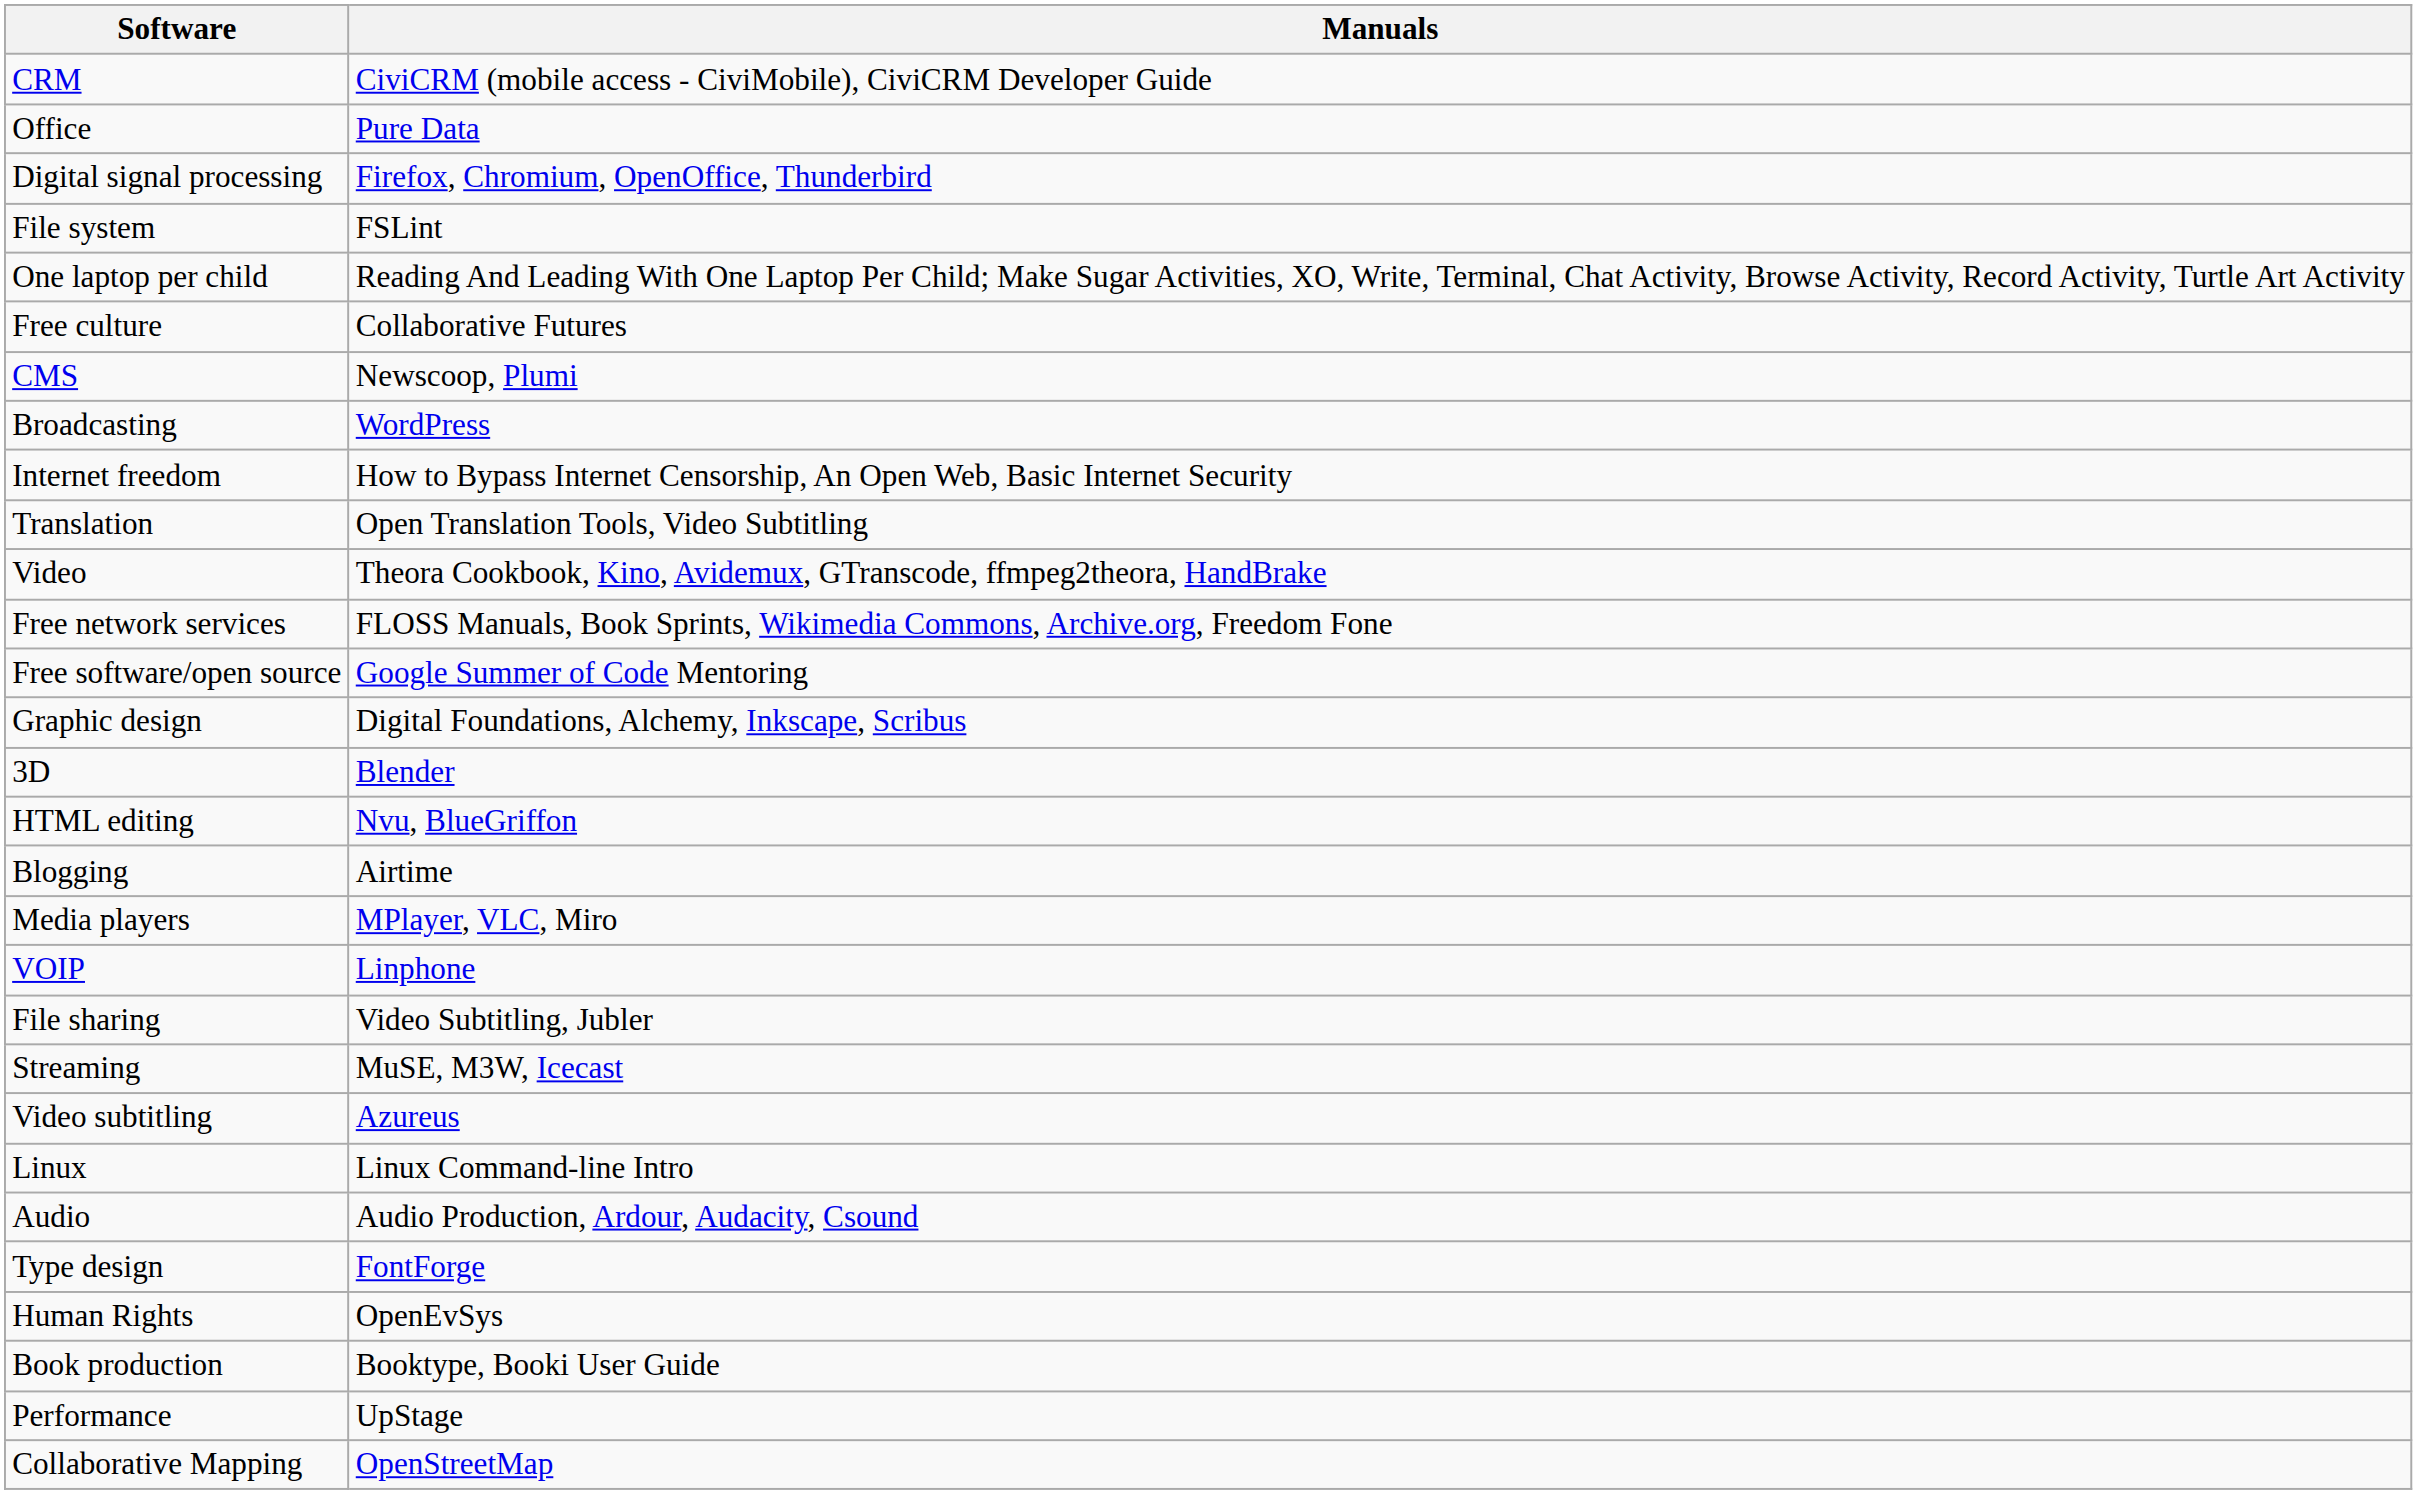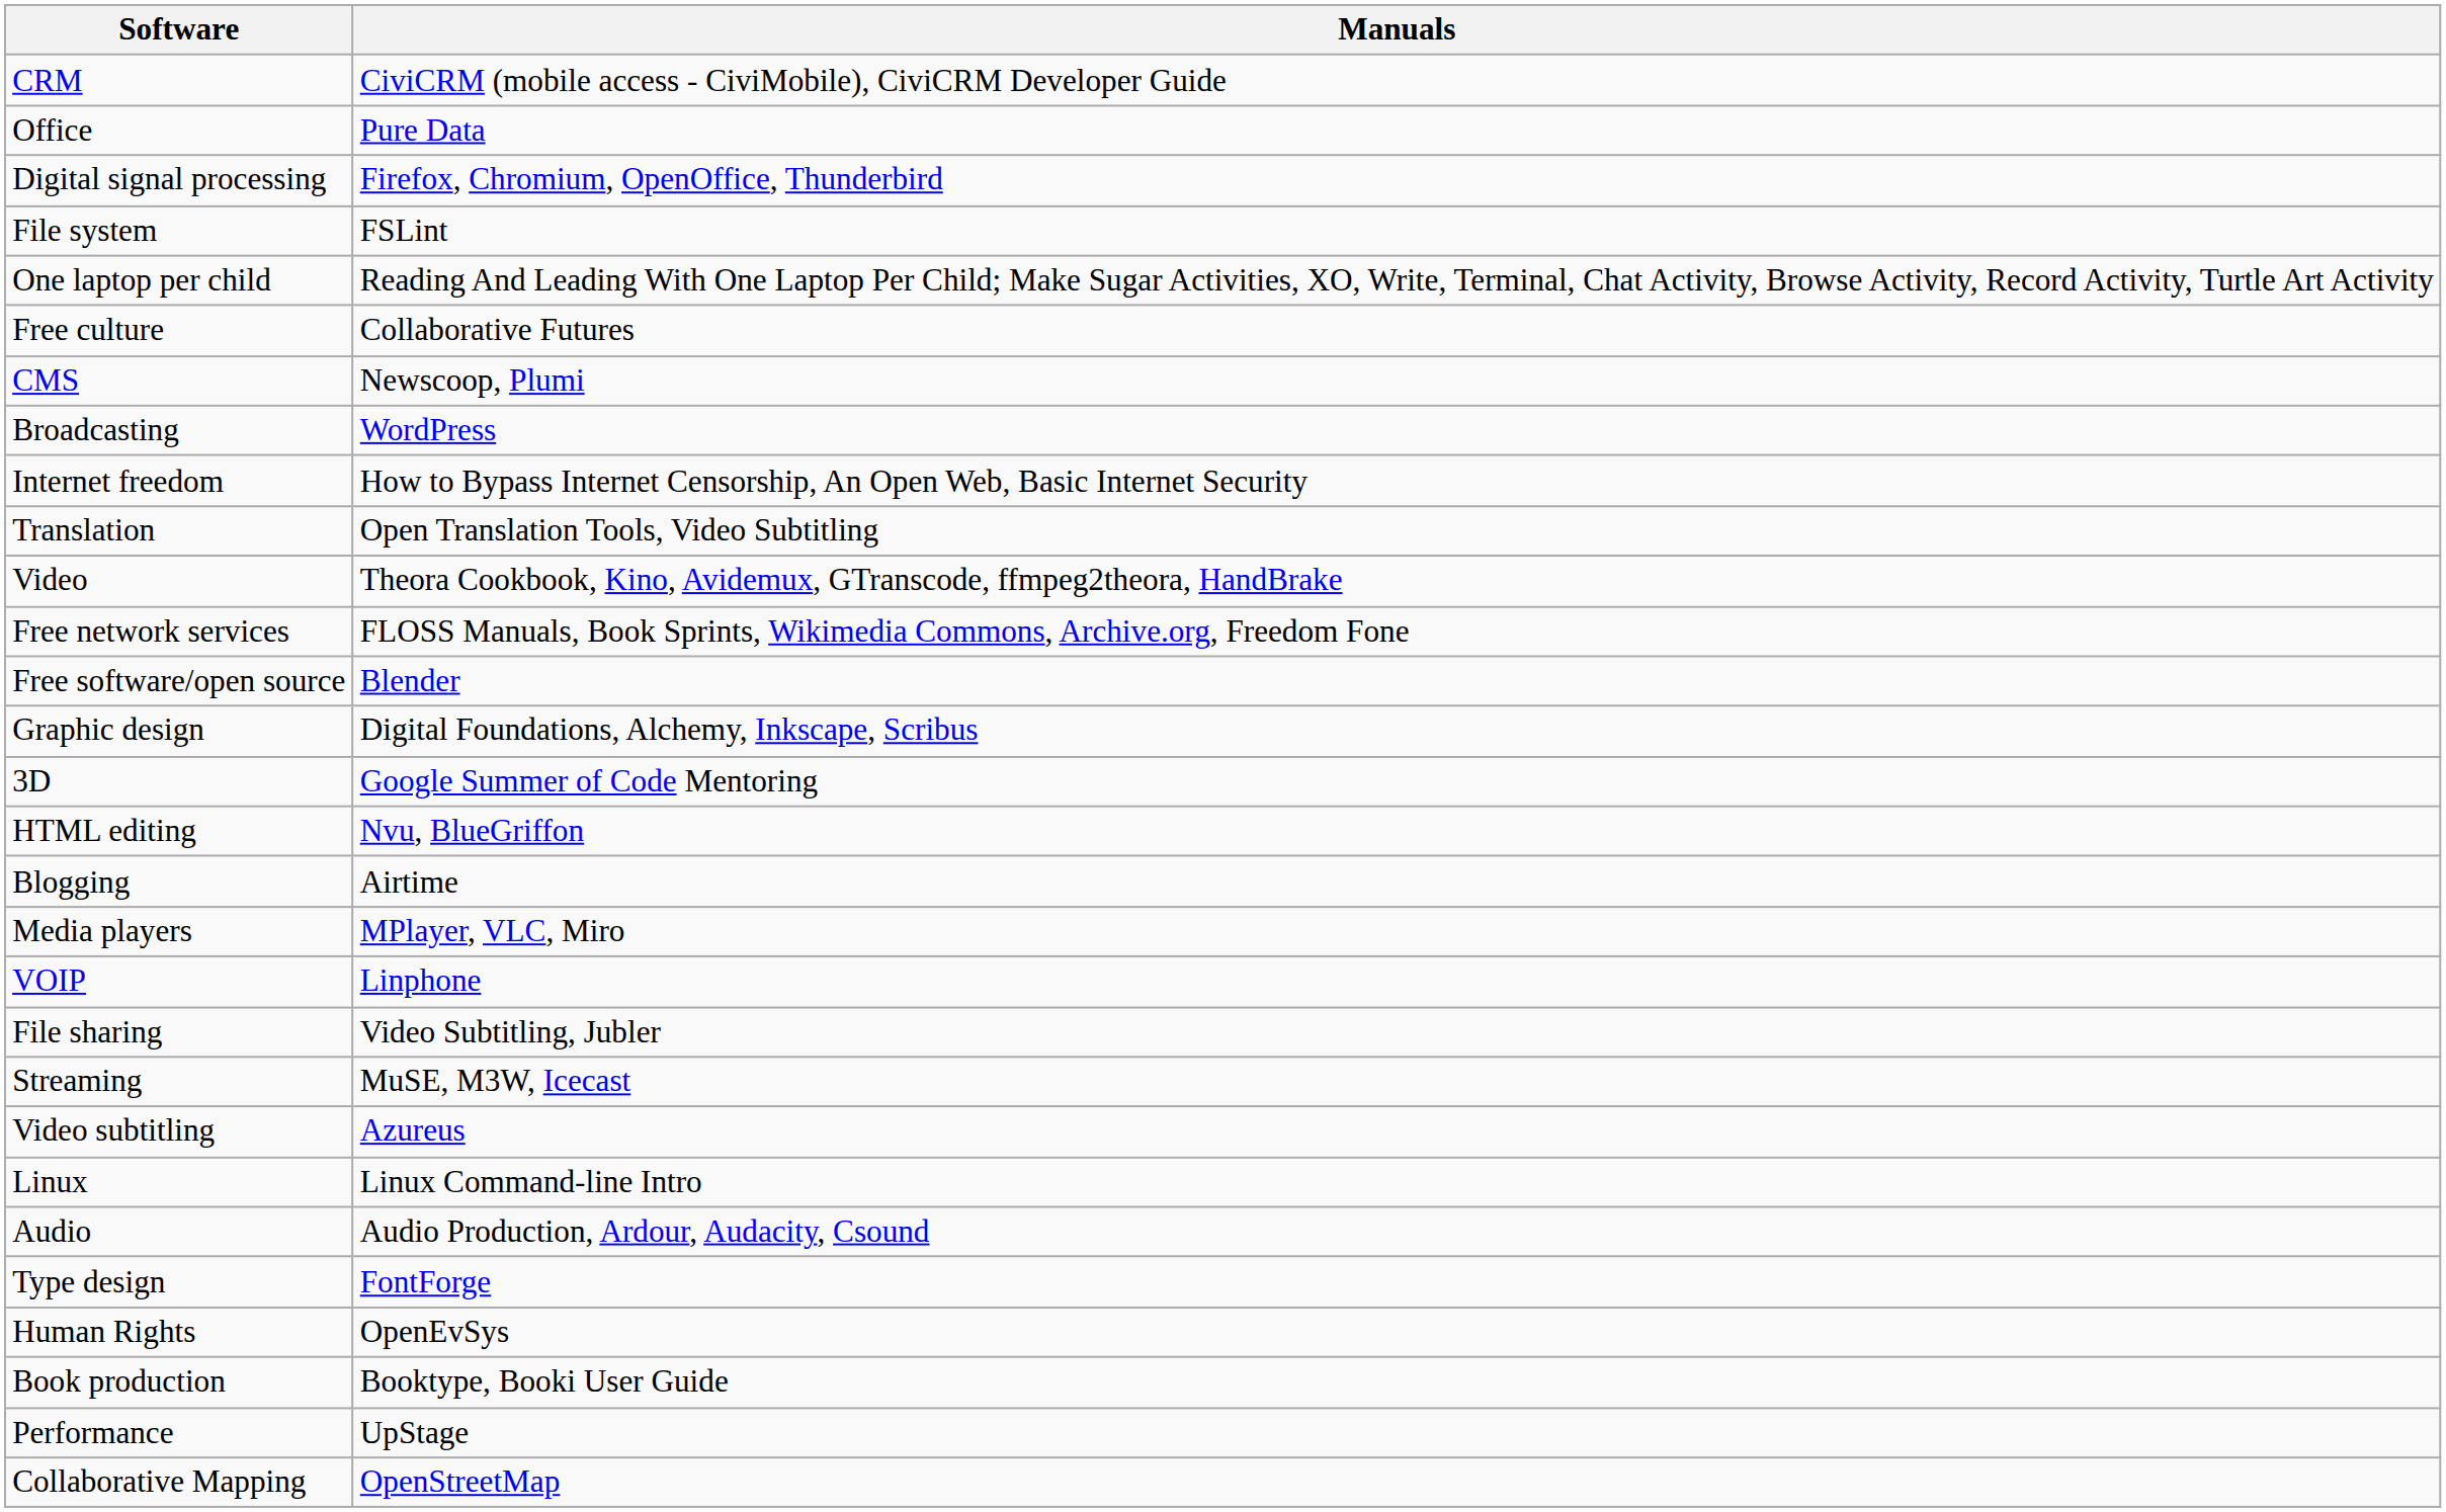Free software/open source | Manuals: Google Summer of Code Mentoring -> Blender
3D | Manuals: Blender -> Google Summer of Code Mentoring
